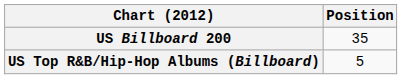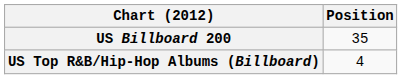US Top R&B/Hip-Hop Albums (Billboard) | Position: 5 -> 4
